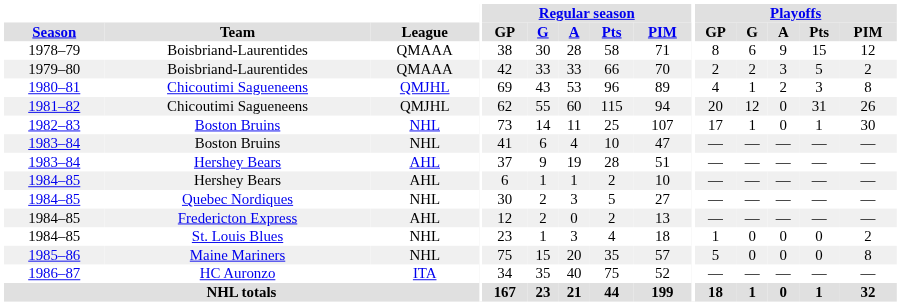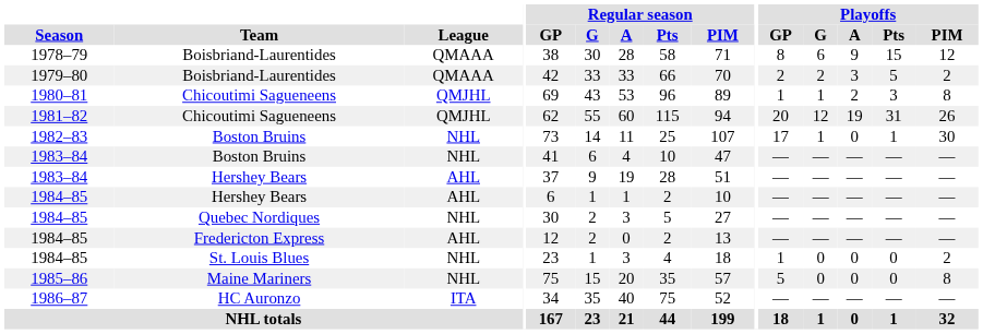1980–81 | Playoffs / GP: 4 -> 1
1981–82 | Playoffs / A: 0 -> 19
